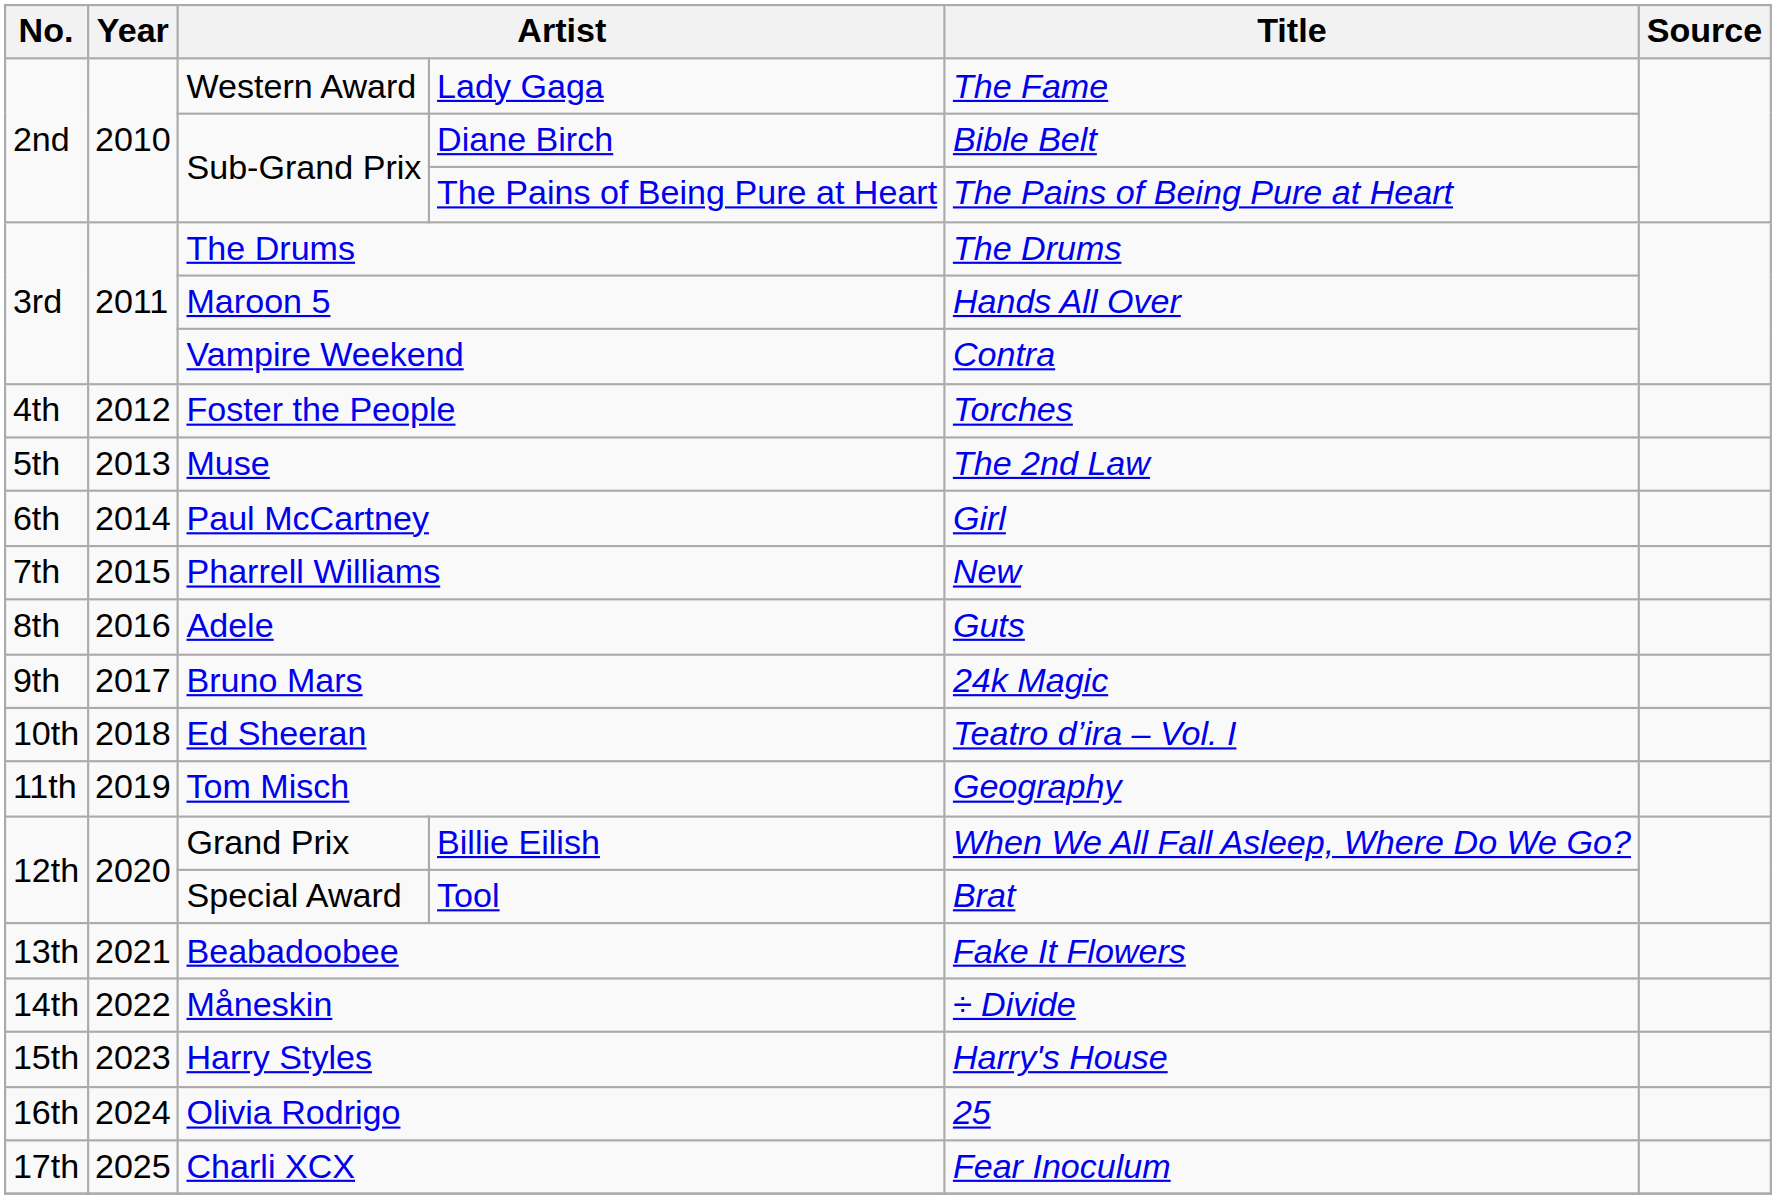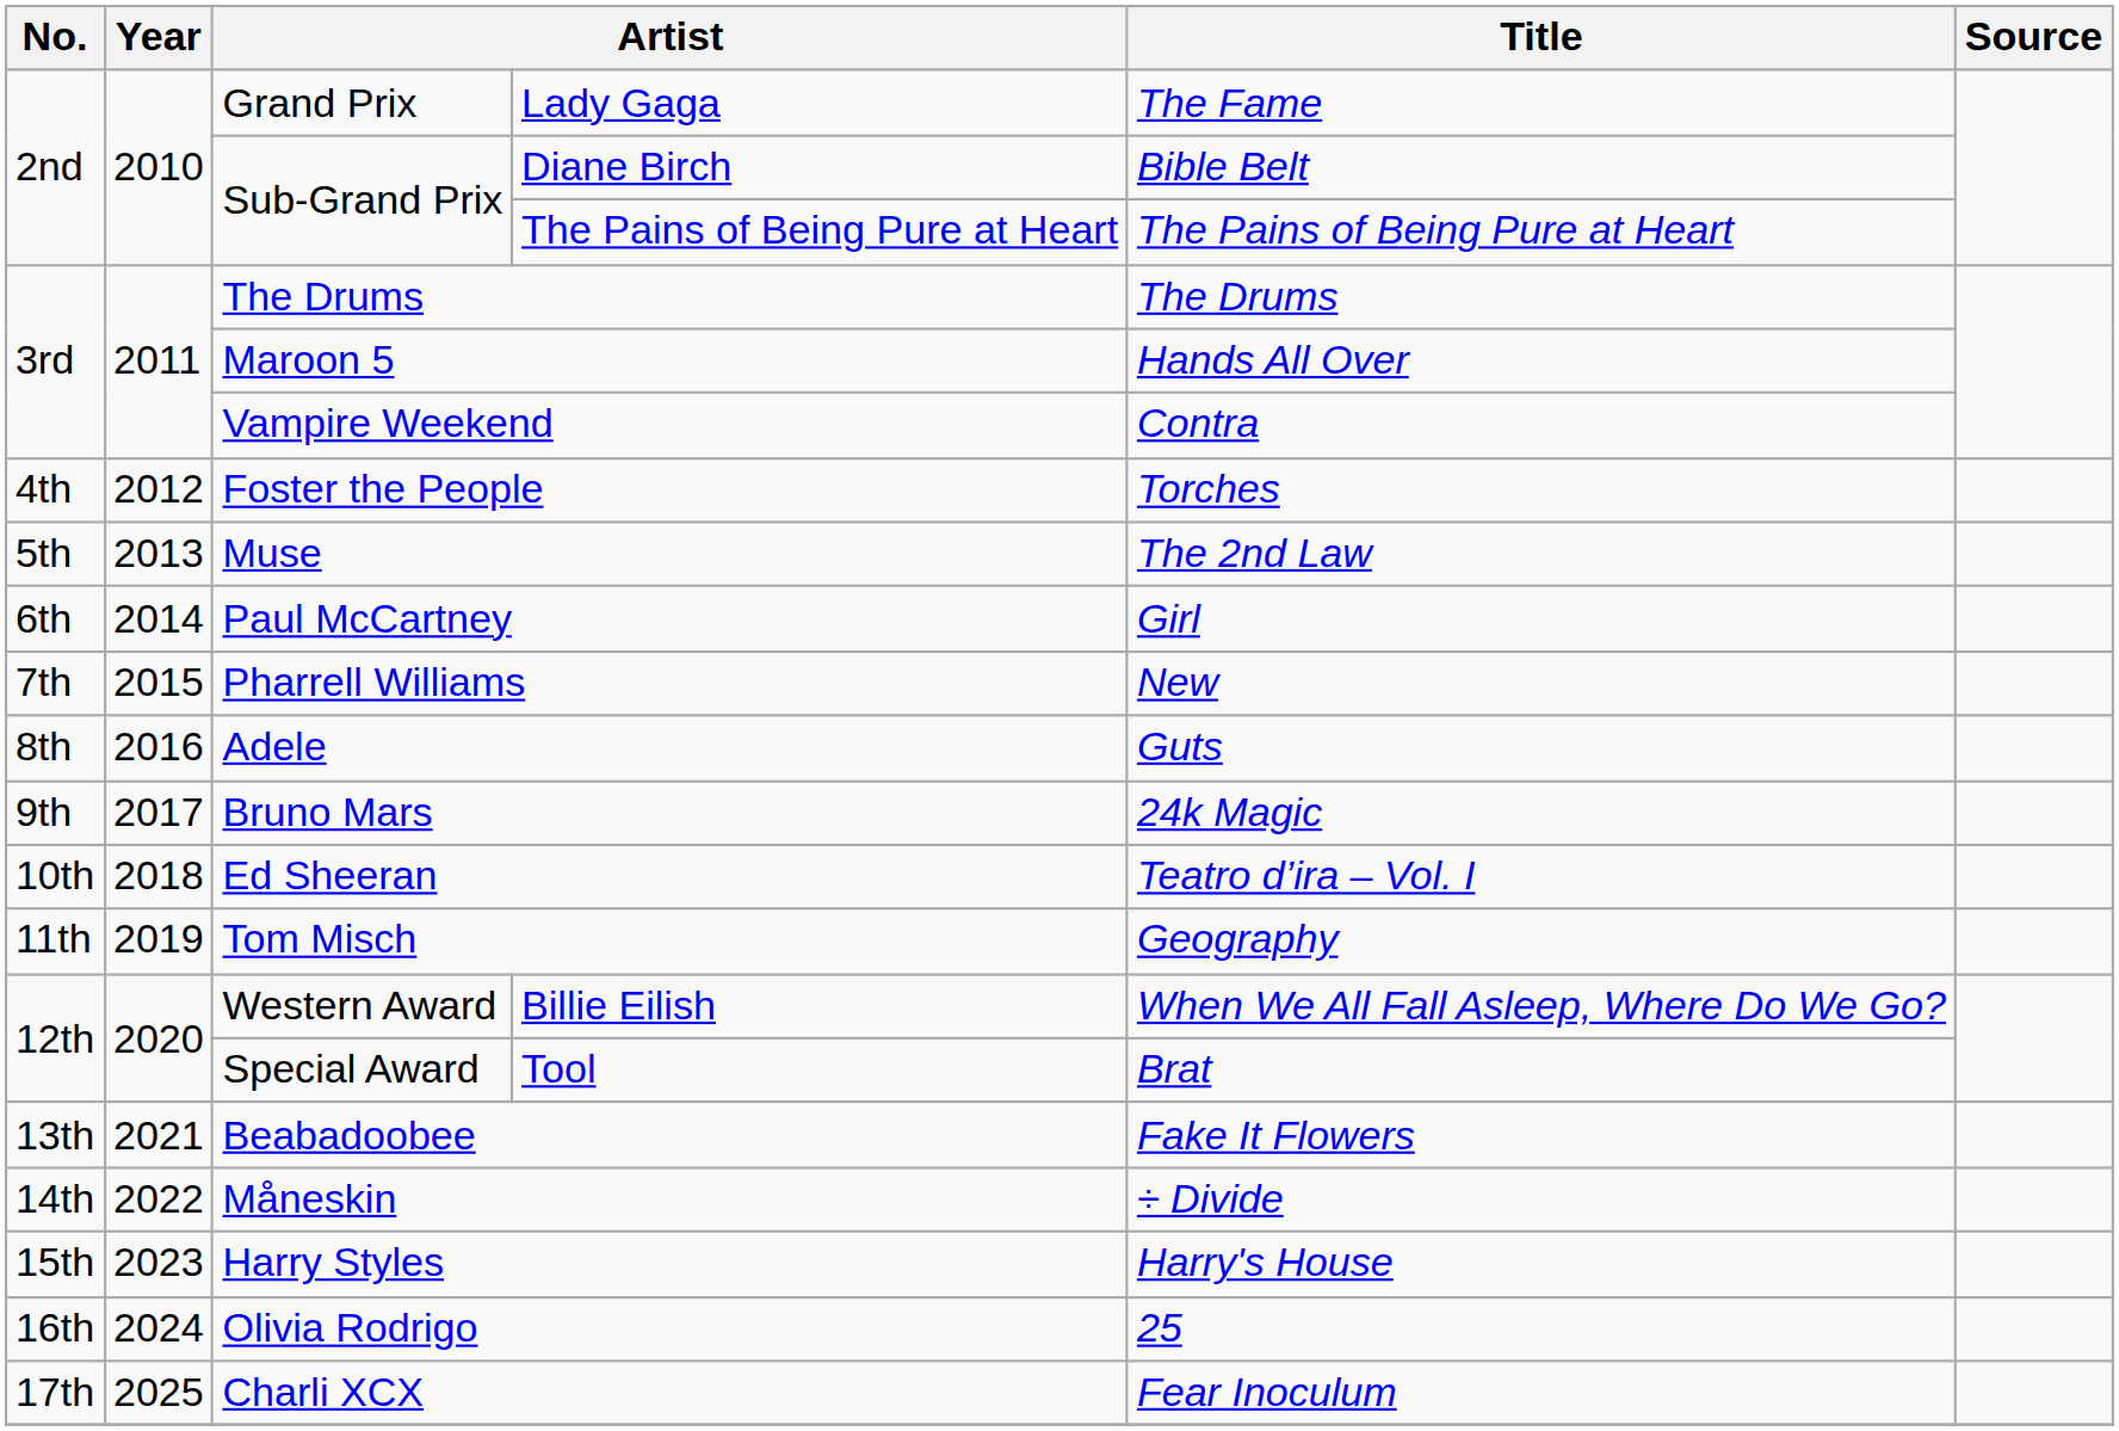Lady Gaga | column 3: Western Award -> Grand Prix
Billie Eilish | column 3: Grand Prix -> Western Award
